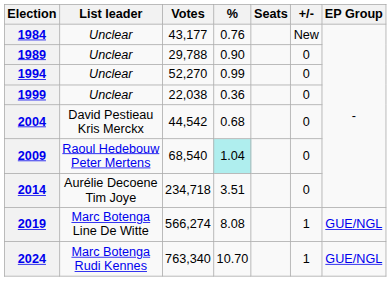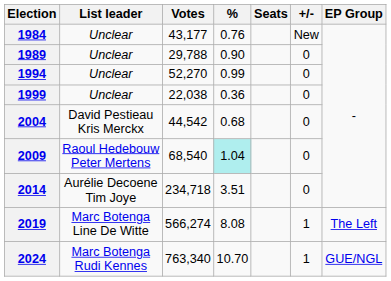2019 | EP Group: GUE/NGL -> The Left
